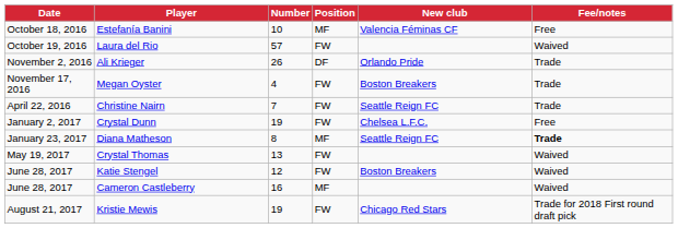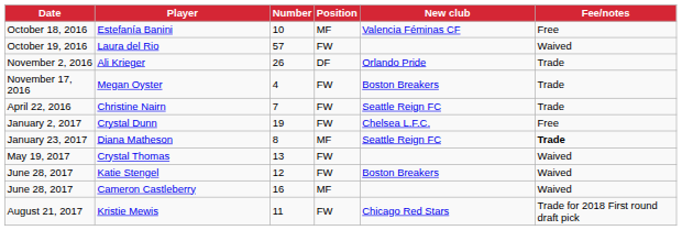Kristie Mewis | Number: 19 -> 11
